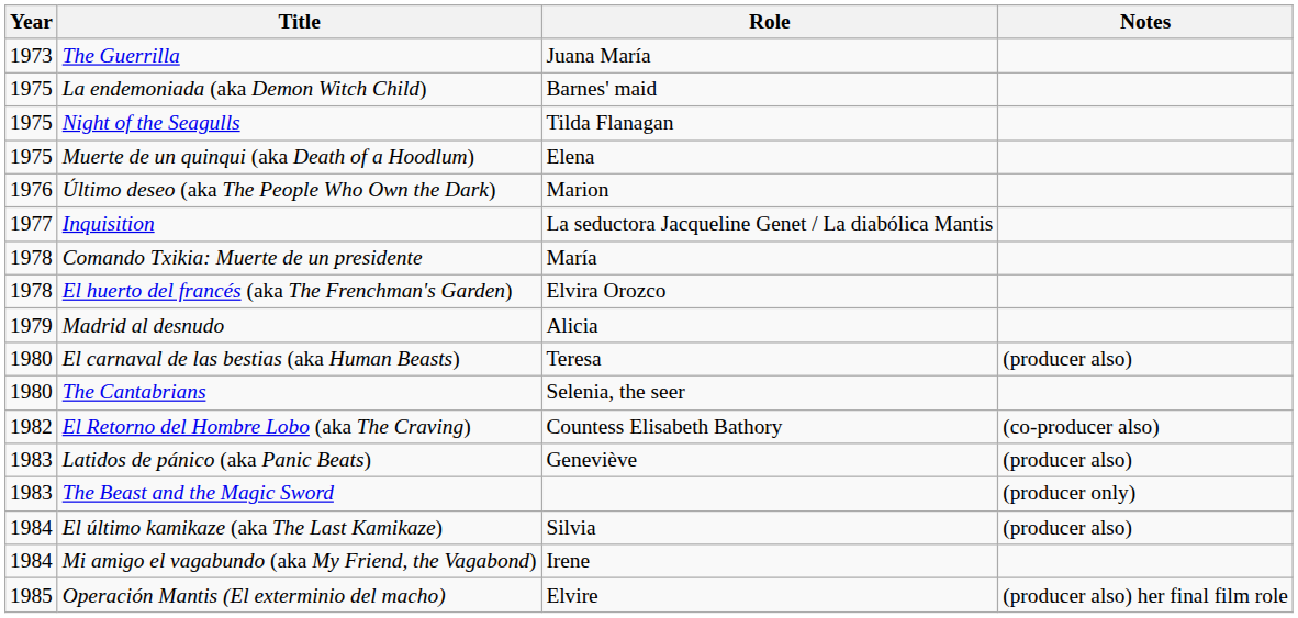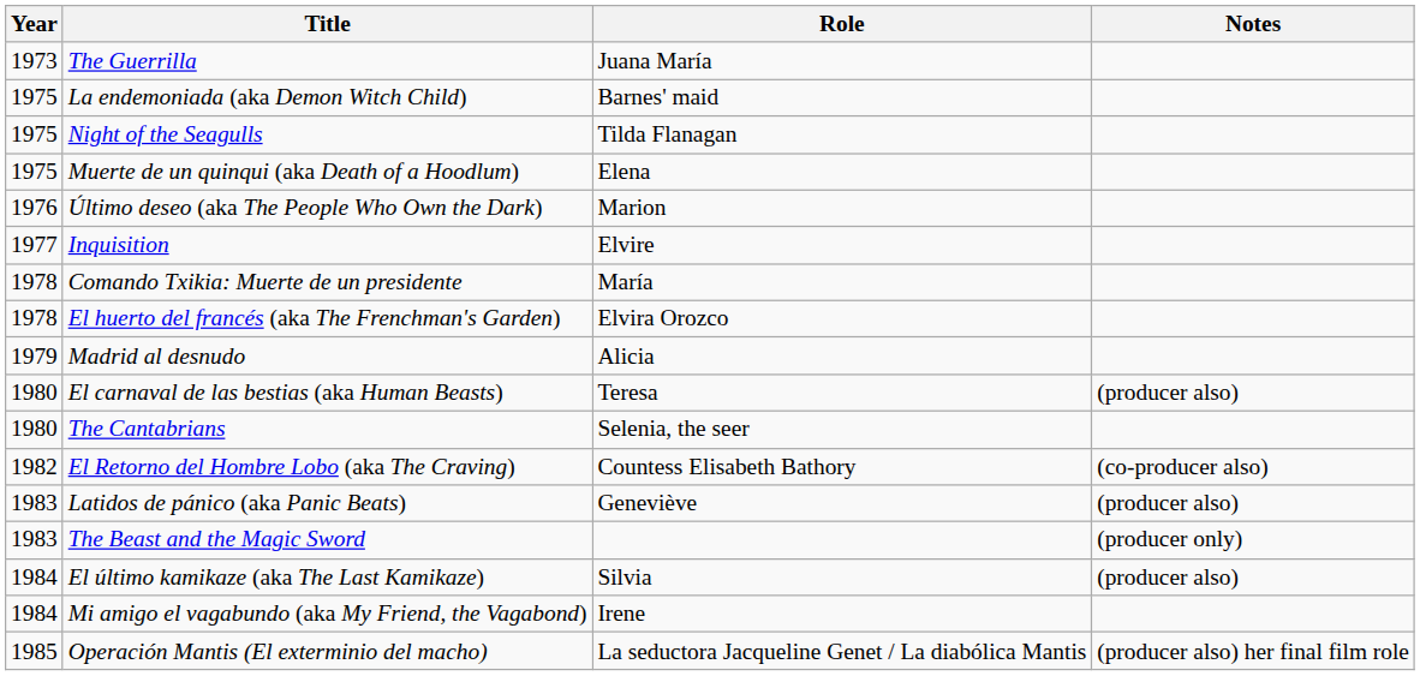Inquisition | Role: La seductora Jacqueline Genet / La diabólica Mantis -> Elvire
Operación Mantis (El exterminio del macho) | Role: Elvire -> La seductora Jacqueline Genet / La diabólica Mantis
